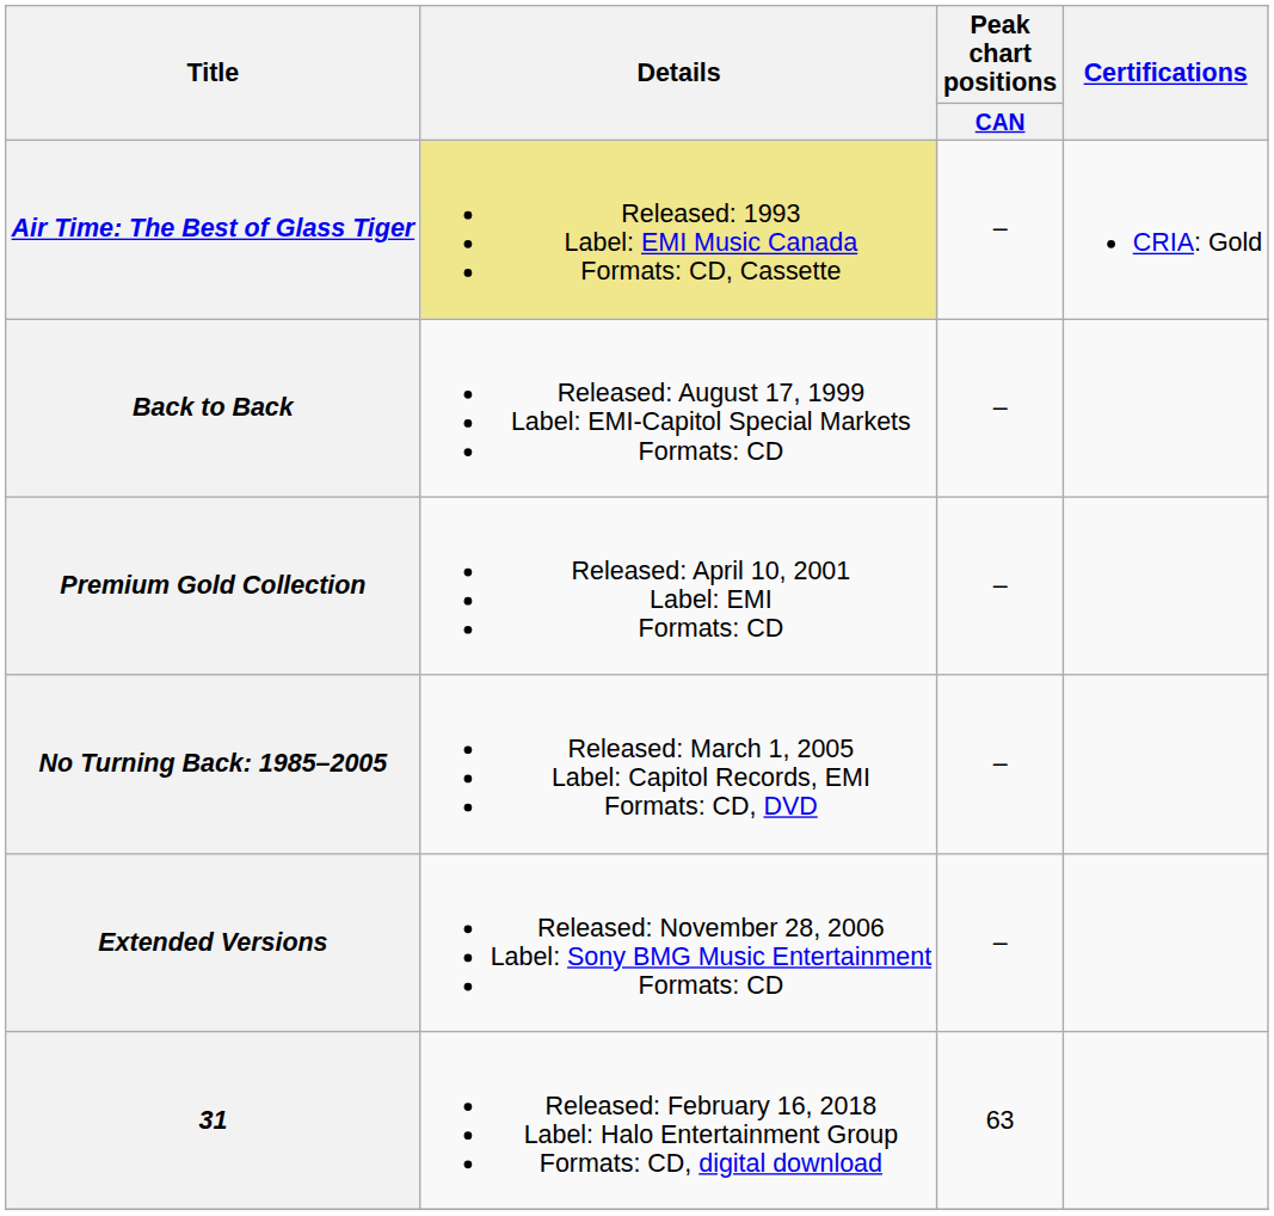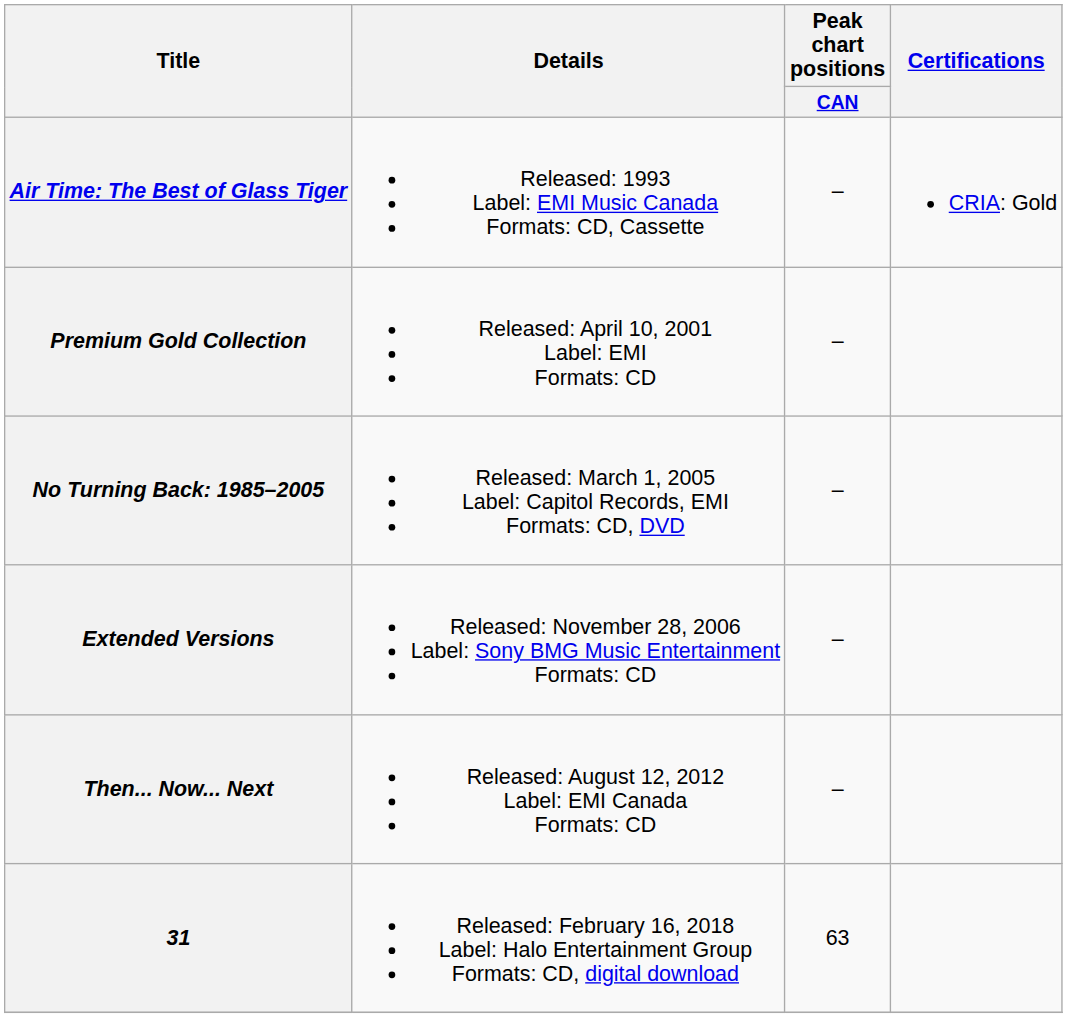Air Time: The Best of Glass Tiger | Details: khaki background -> no background
- row: Back to Back | Released: August 17, 1999 Label: EMI-Capitol Special Markets Formats: CD | –
+ row: Then... Now... Next | Released: August 12, 2012 Label: EMI Canada Formats: CD | –
